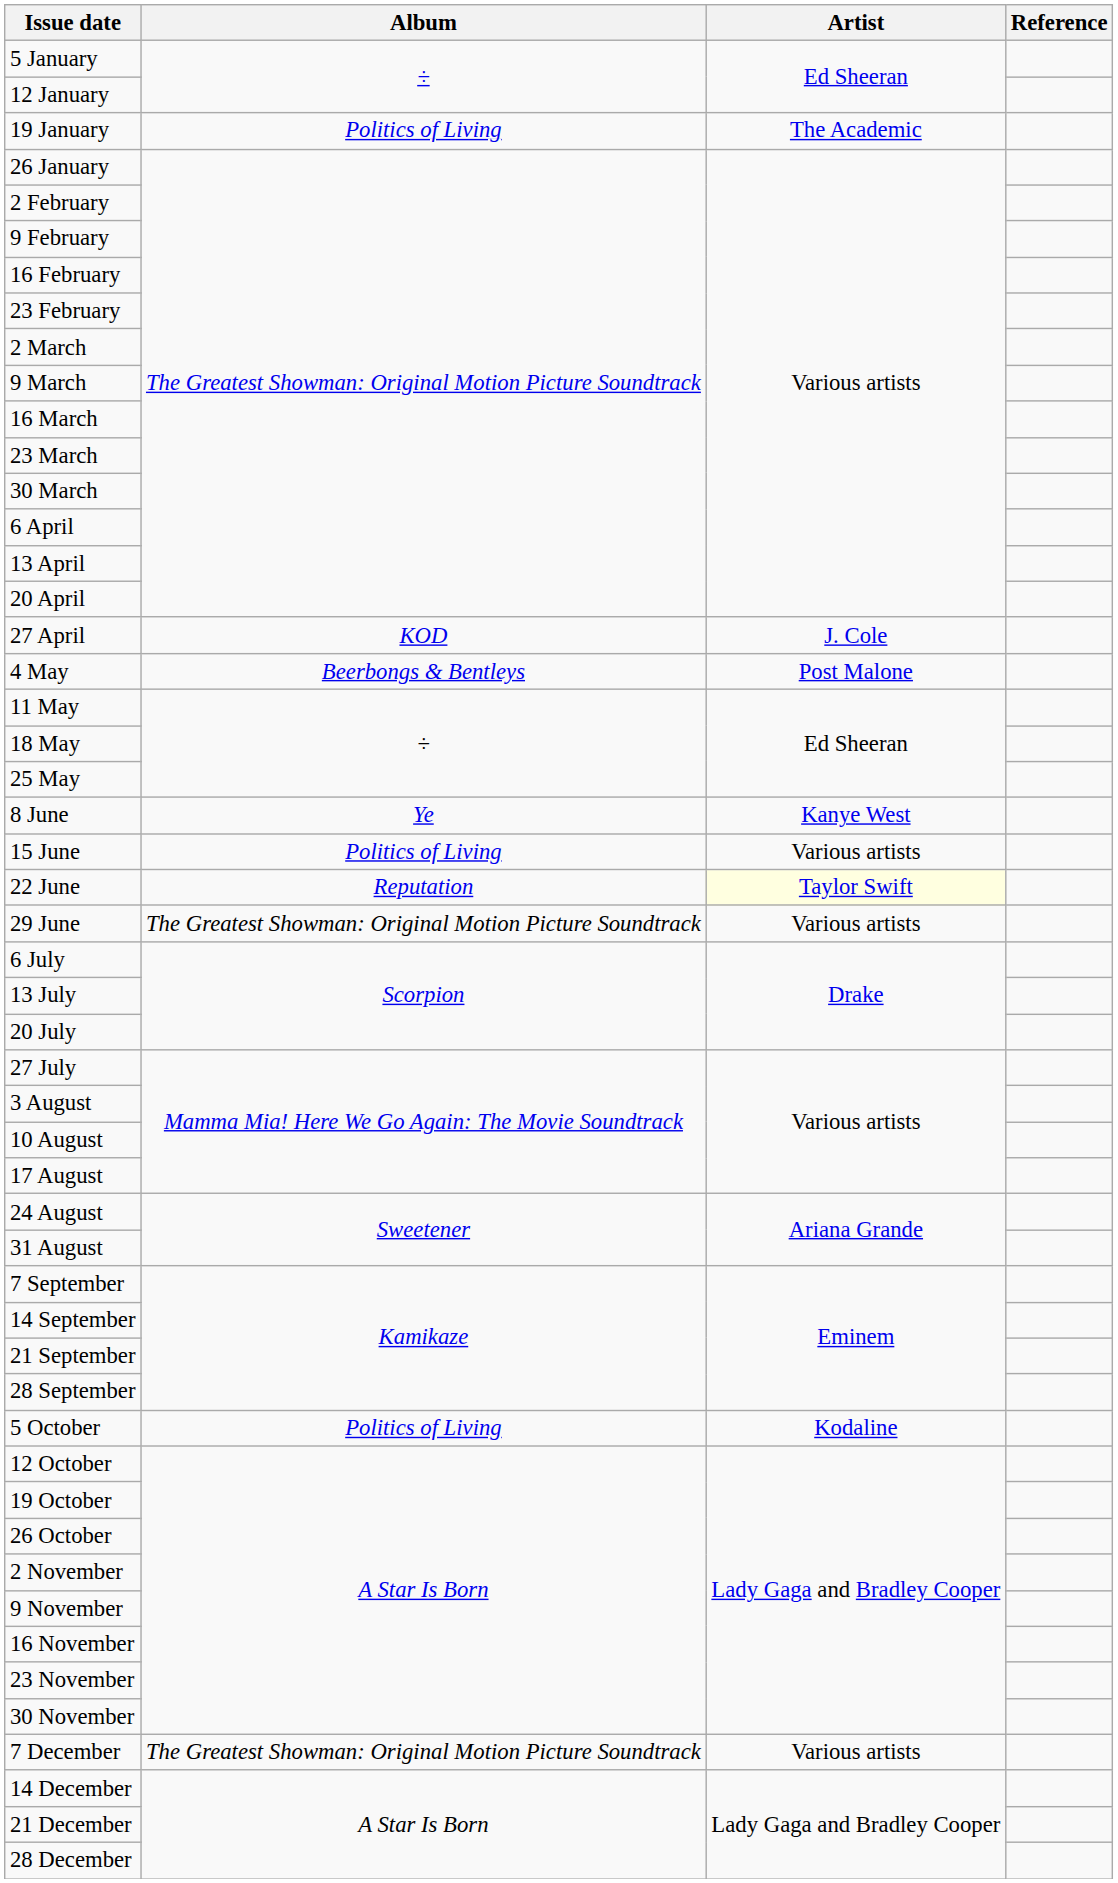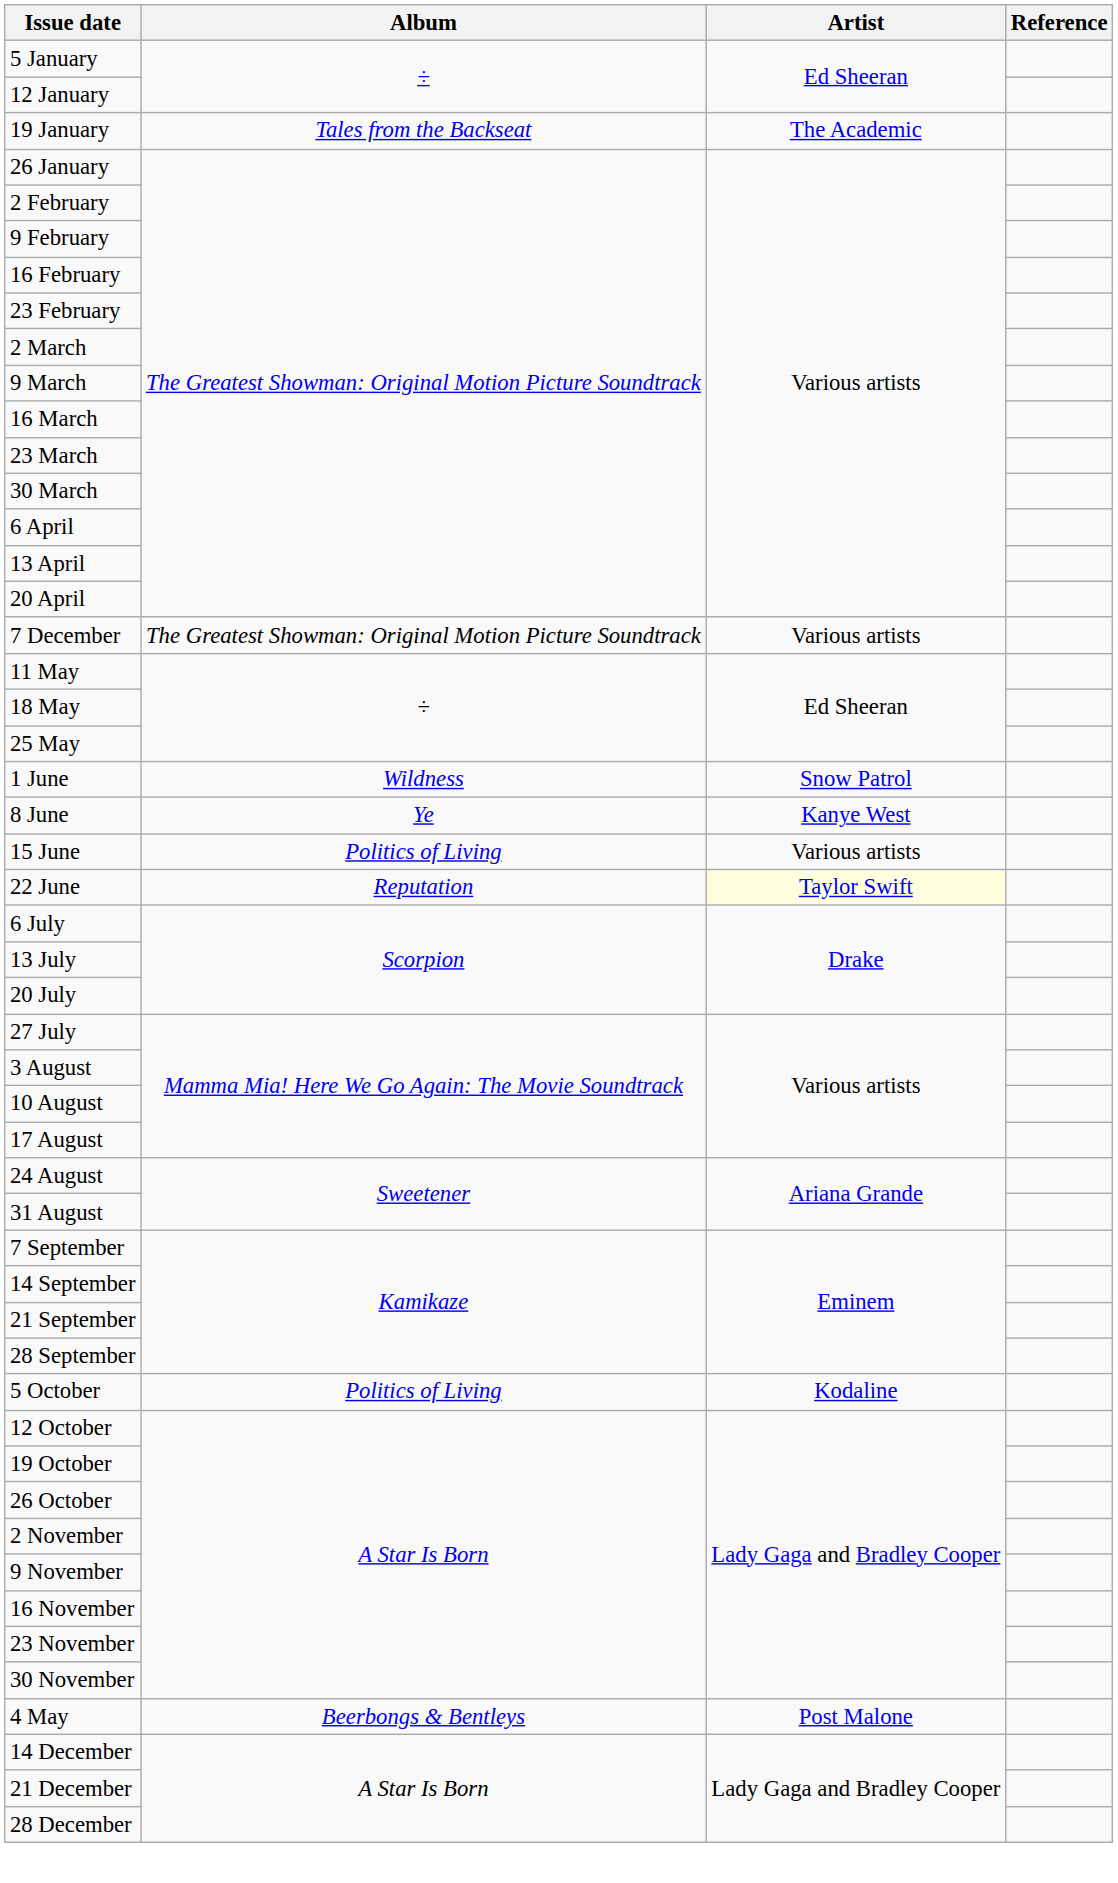19 January | Album: Politics of Living -> Tales from the Backseat
- row: 27 April | KOD | J. Cole
rows swapped: 4 May <-> 7 December
+ row: 1 June | Wildness | Snow Patrol
- row: 29 June | The Greatest Showman: Original Motion Picture Soundtrack | Various artists
